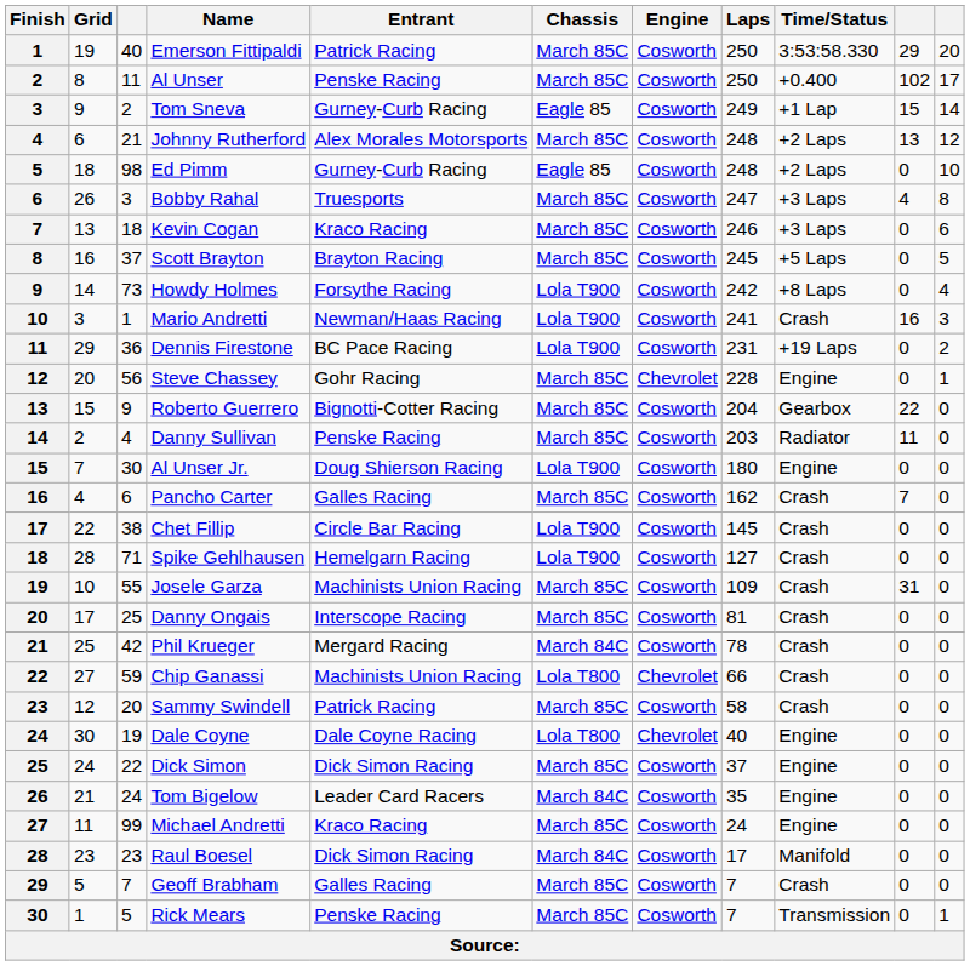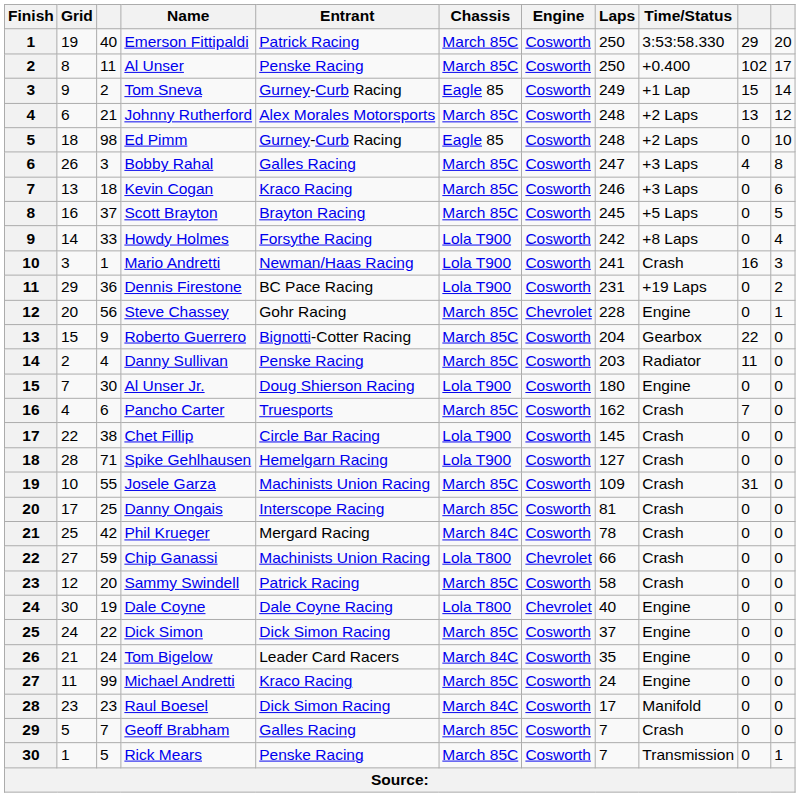Bobby Rahal | Entrant: Truesports -> Galles Racing
Howdy Holmes | column 3: 73 -> 33
Pancho Carter | Entrant: Galles Racing -> Truesports
